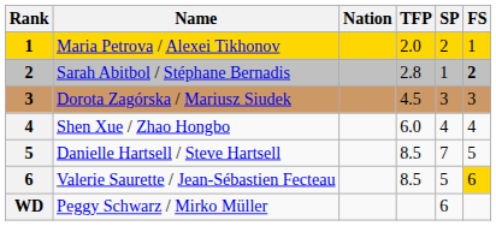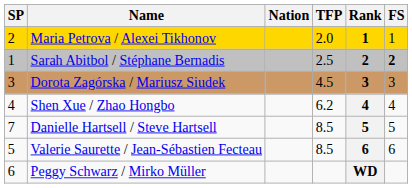columns swapped: Rank <-> SP
Sarah Abitbol / Stéphane Bernadis | TFP: 2.8 -> 2.5
Shen Xue / Zhao Hongbo | TFP: 6.0 -> 6.2
Valerie Saurette / Jean-Sébastien Fecteau | FS: gold background -> no background
